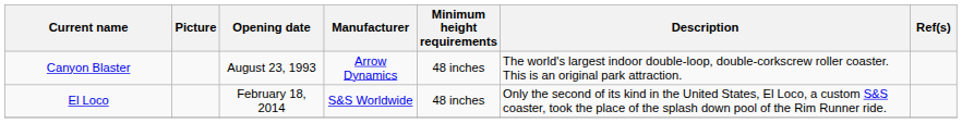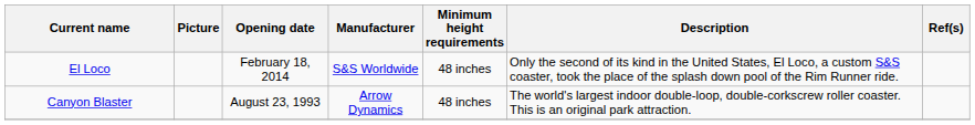rows swapped: Canyon Blaster <-> El Loco
